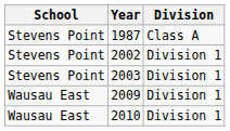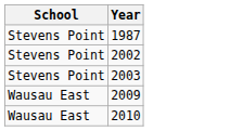- column: Division | Class A | Division 1 | Division 1 | Division 1 | Division 1
